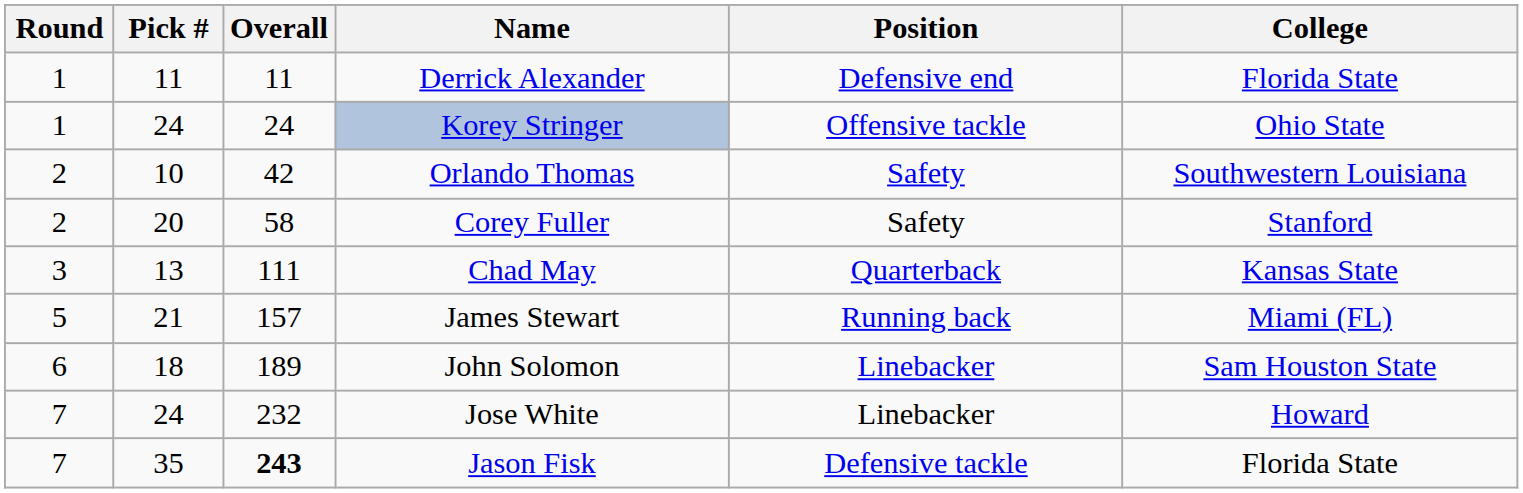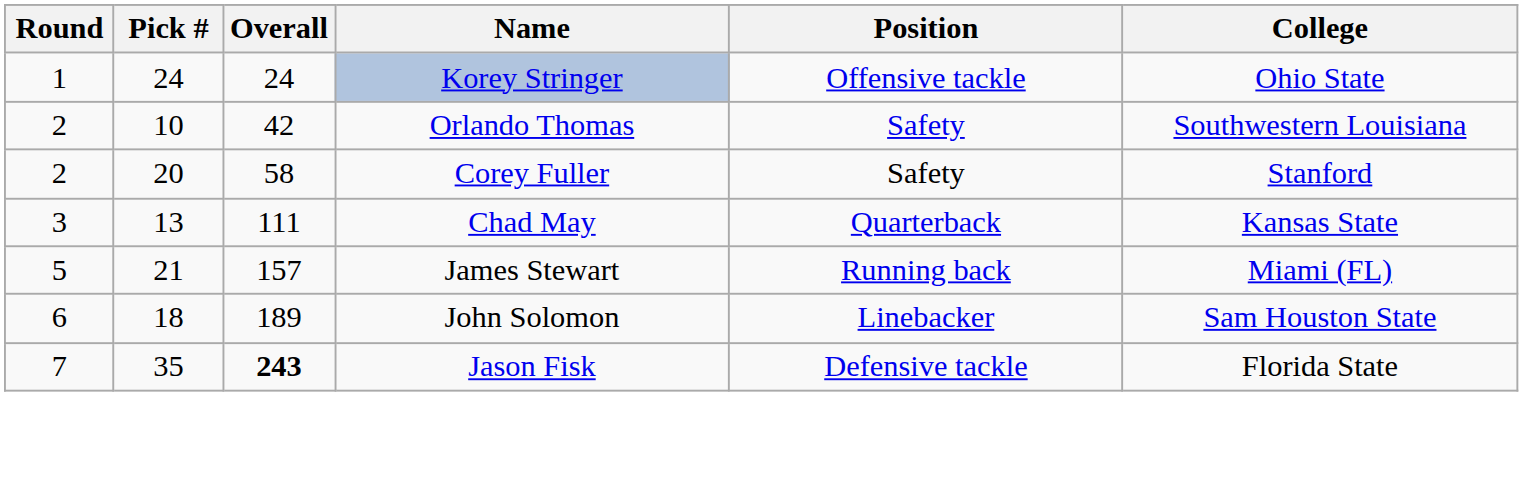- row: 1 | 11 | 11 | Derrick Alexander | Defensive end | Florida State
- row: 7 | 24 | 232 | Jose White | Linebacker | Howard
